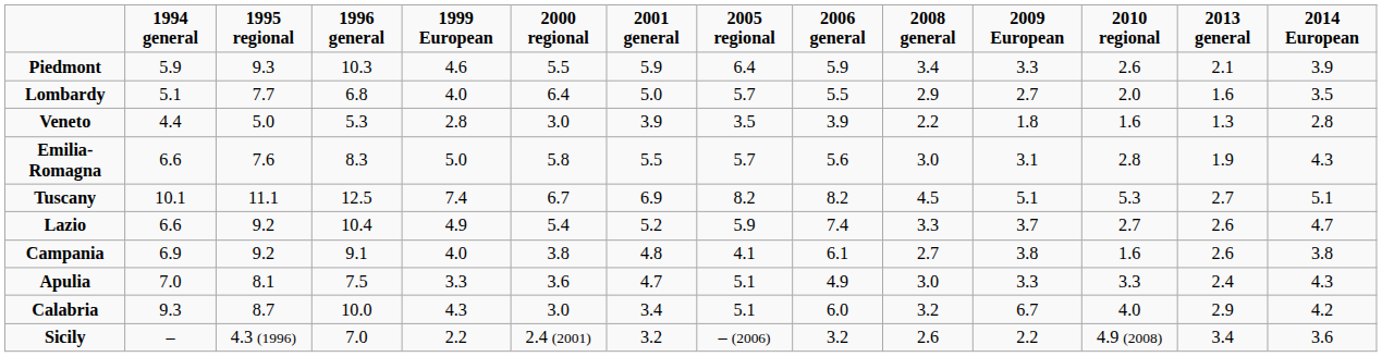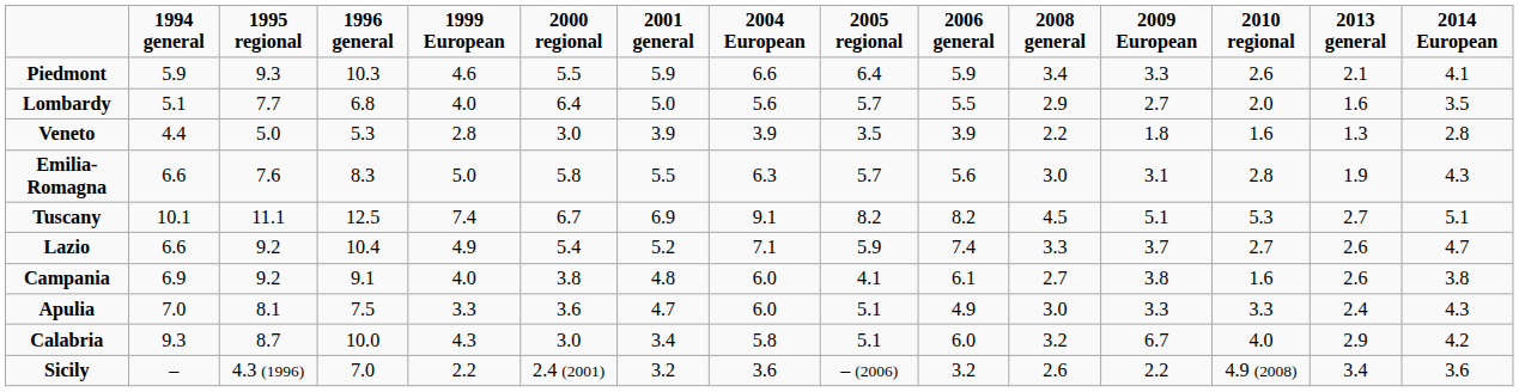+ column: 2004 European | 6.6 | 5.6 | 3.9 | 6.3 | 9.1 | 7.1 | 6.0 | 6.0 | 5.8 | 3.6
Piedmont | 2014 European: 3.9 -> 4.1
